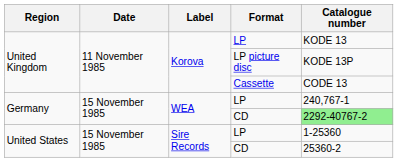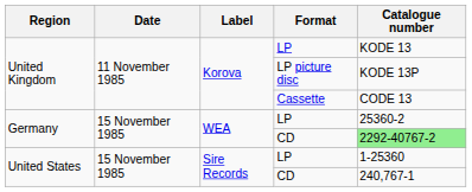Germany / LP | Catalogue number: 240,767-1 -> 25360-2
United States / CD | Catalogue number: 25360-2 -> 240,767-1
